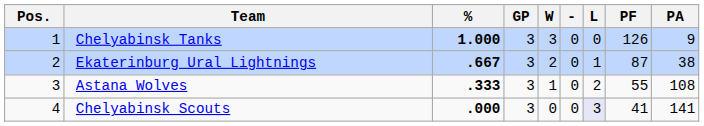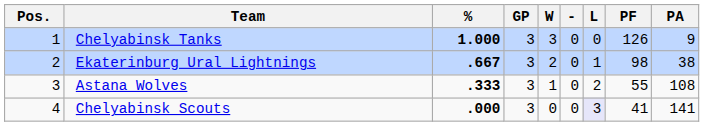Ekaterinburg Ural Lightnings | PF: 87 -> 98
